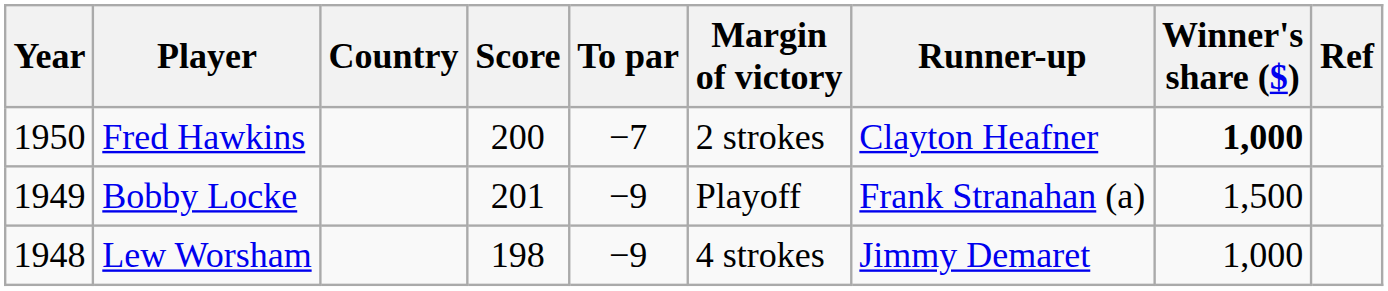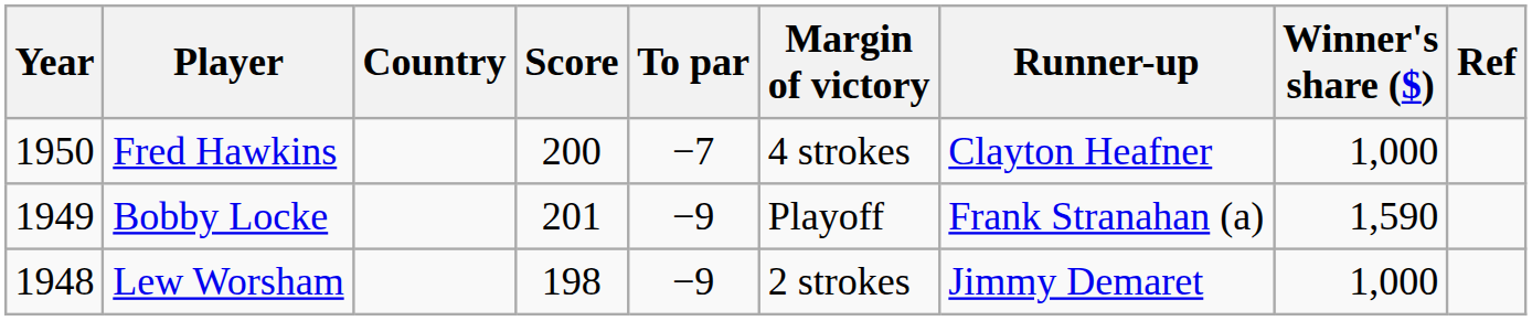Fred Hawkins | Margin of victory: 2 strokes -> 4 strokes
Fred Hawkins | Winner's share ($): bold -> normal
Bobby Locke | Winner's share ($): 1,500 -> 1,590
Lew Worsham | Margin of victory: 4 strokes -> 2 strokes
